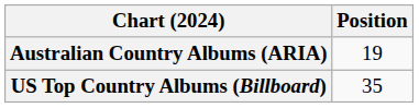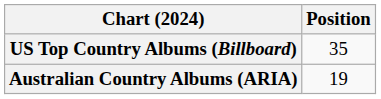rows swapped: Australian Country Albums (ARIA) <-> US Top Country Albums (Billboard)
